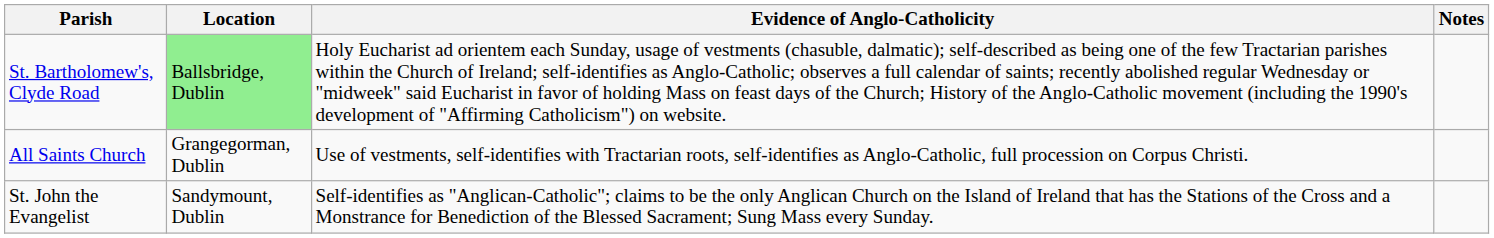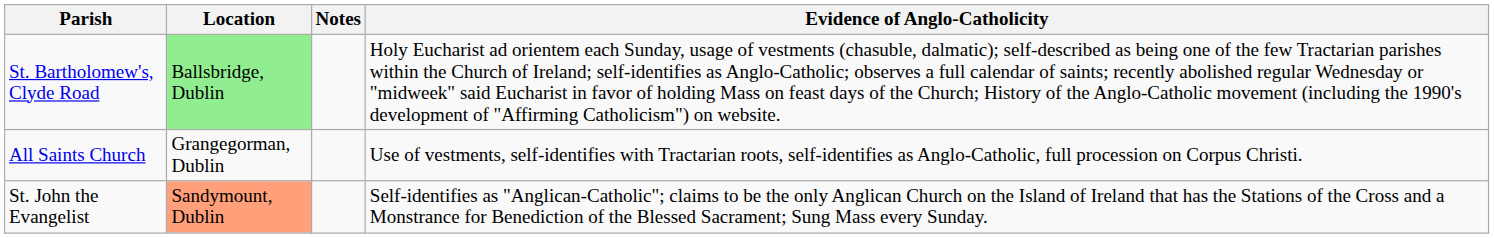columns swapped: Evidence of Anglo-Catholicity <-> Notes
St. John the Evangelist | Location: no background -> lightsalmon background
